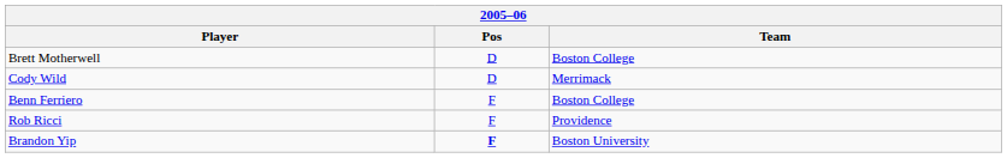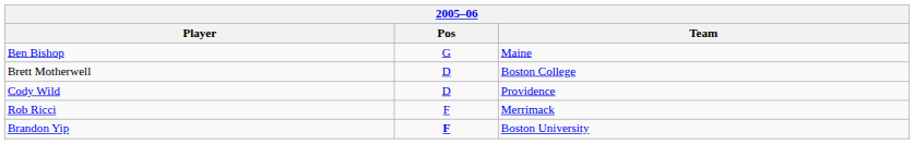+ row: Ben Bishop | G | Maine
Cody Wild | Team: Merrimack -> Providence
- row: Benn Ferriero | F | Boston College
Rob Ricci | Team: Providence -> Merrimack
